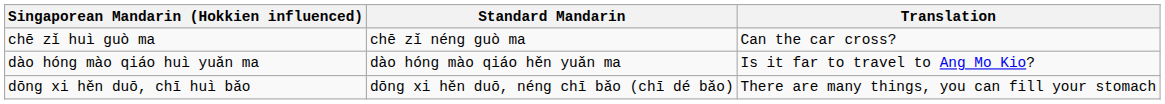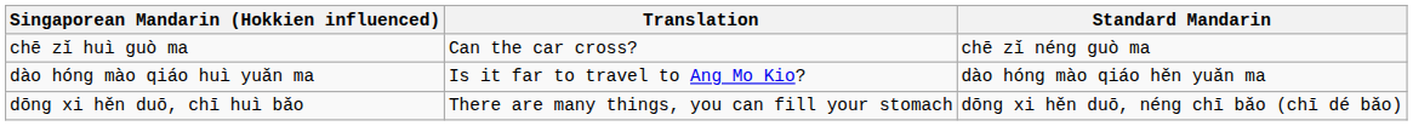columns swapped: Standard Mandarin <-> Translation
